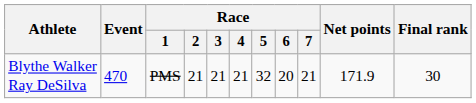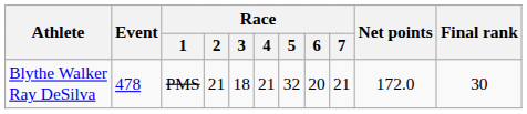Blythe Walker Ray DeSilva | Event: 470 -> 478
Blythe Walker Ray DeSilva | Race / 3: 21 -> 18
Blythe Walker Ray DeSilva | Net points: 171.9 -> 172.0
